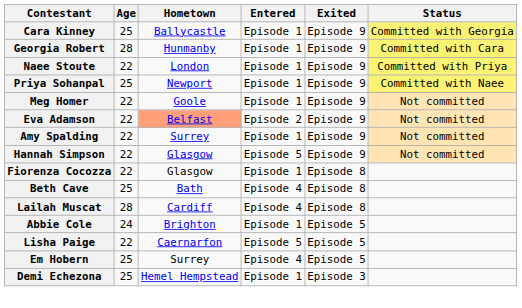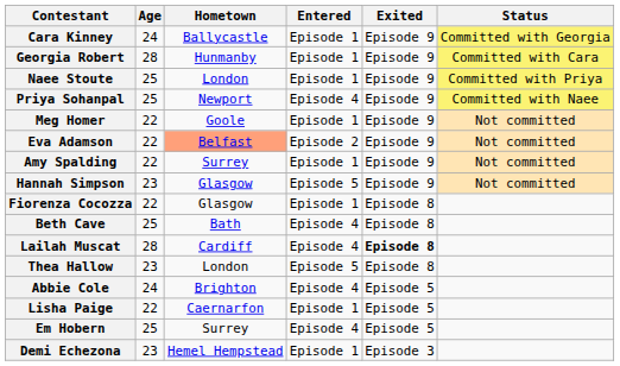Cara Kinney | Age: 25 -> 24
Naee Stoute | Age: 22 -> 25
Priya Sohanpal | Entered: Episode 1 -> Episode 4
Hannah Simpson | Age: 22 -> 23
Lailah Muscat | Exited: normal -> bold
+ row: Thea Hallow | 23 | London | Episode 5 | Episode 8
Abbie Cole | Entered: Episode 1 -> Episode 4
Lisha Paige | Entered: Episode 5 -> Episode 1
Demi Echezona | Age: 25 -> 23
